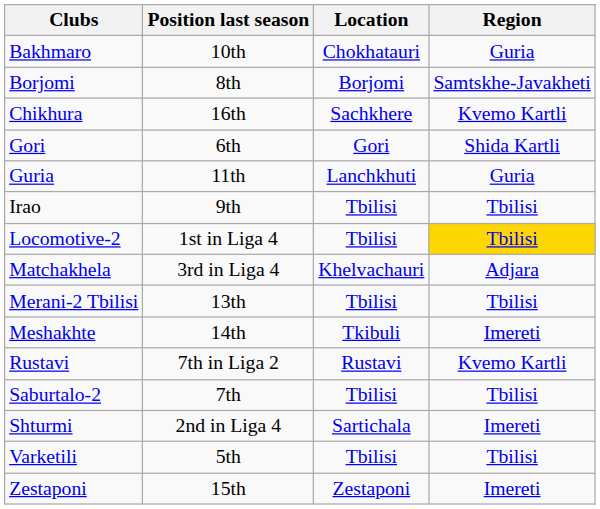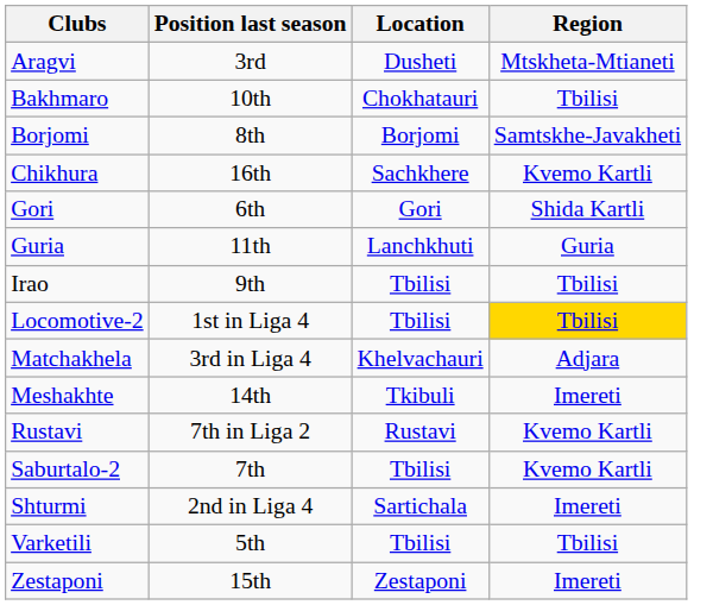+ row: Aragvi | 3rd | Dusheti | Mtskheta-Mtianeti
Bakhmaro | Region: Guria -> Tbilisi
- row: Merani-2 Tbilisi | 13th | Tbilisi | Tbilisi
Saburtalo-2 | Region: Tbilisi -> Kvemo Kartli
